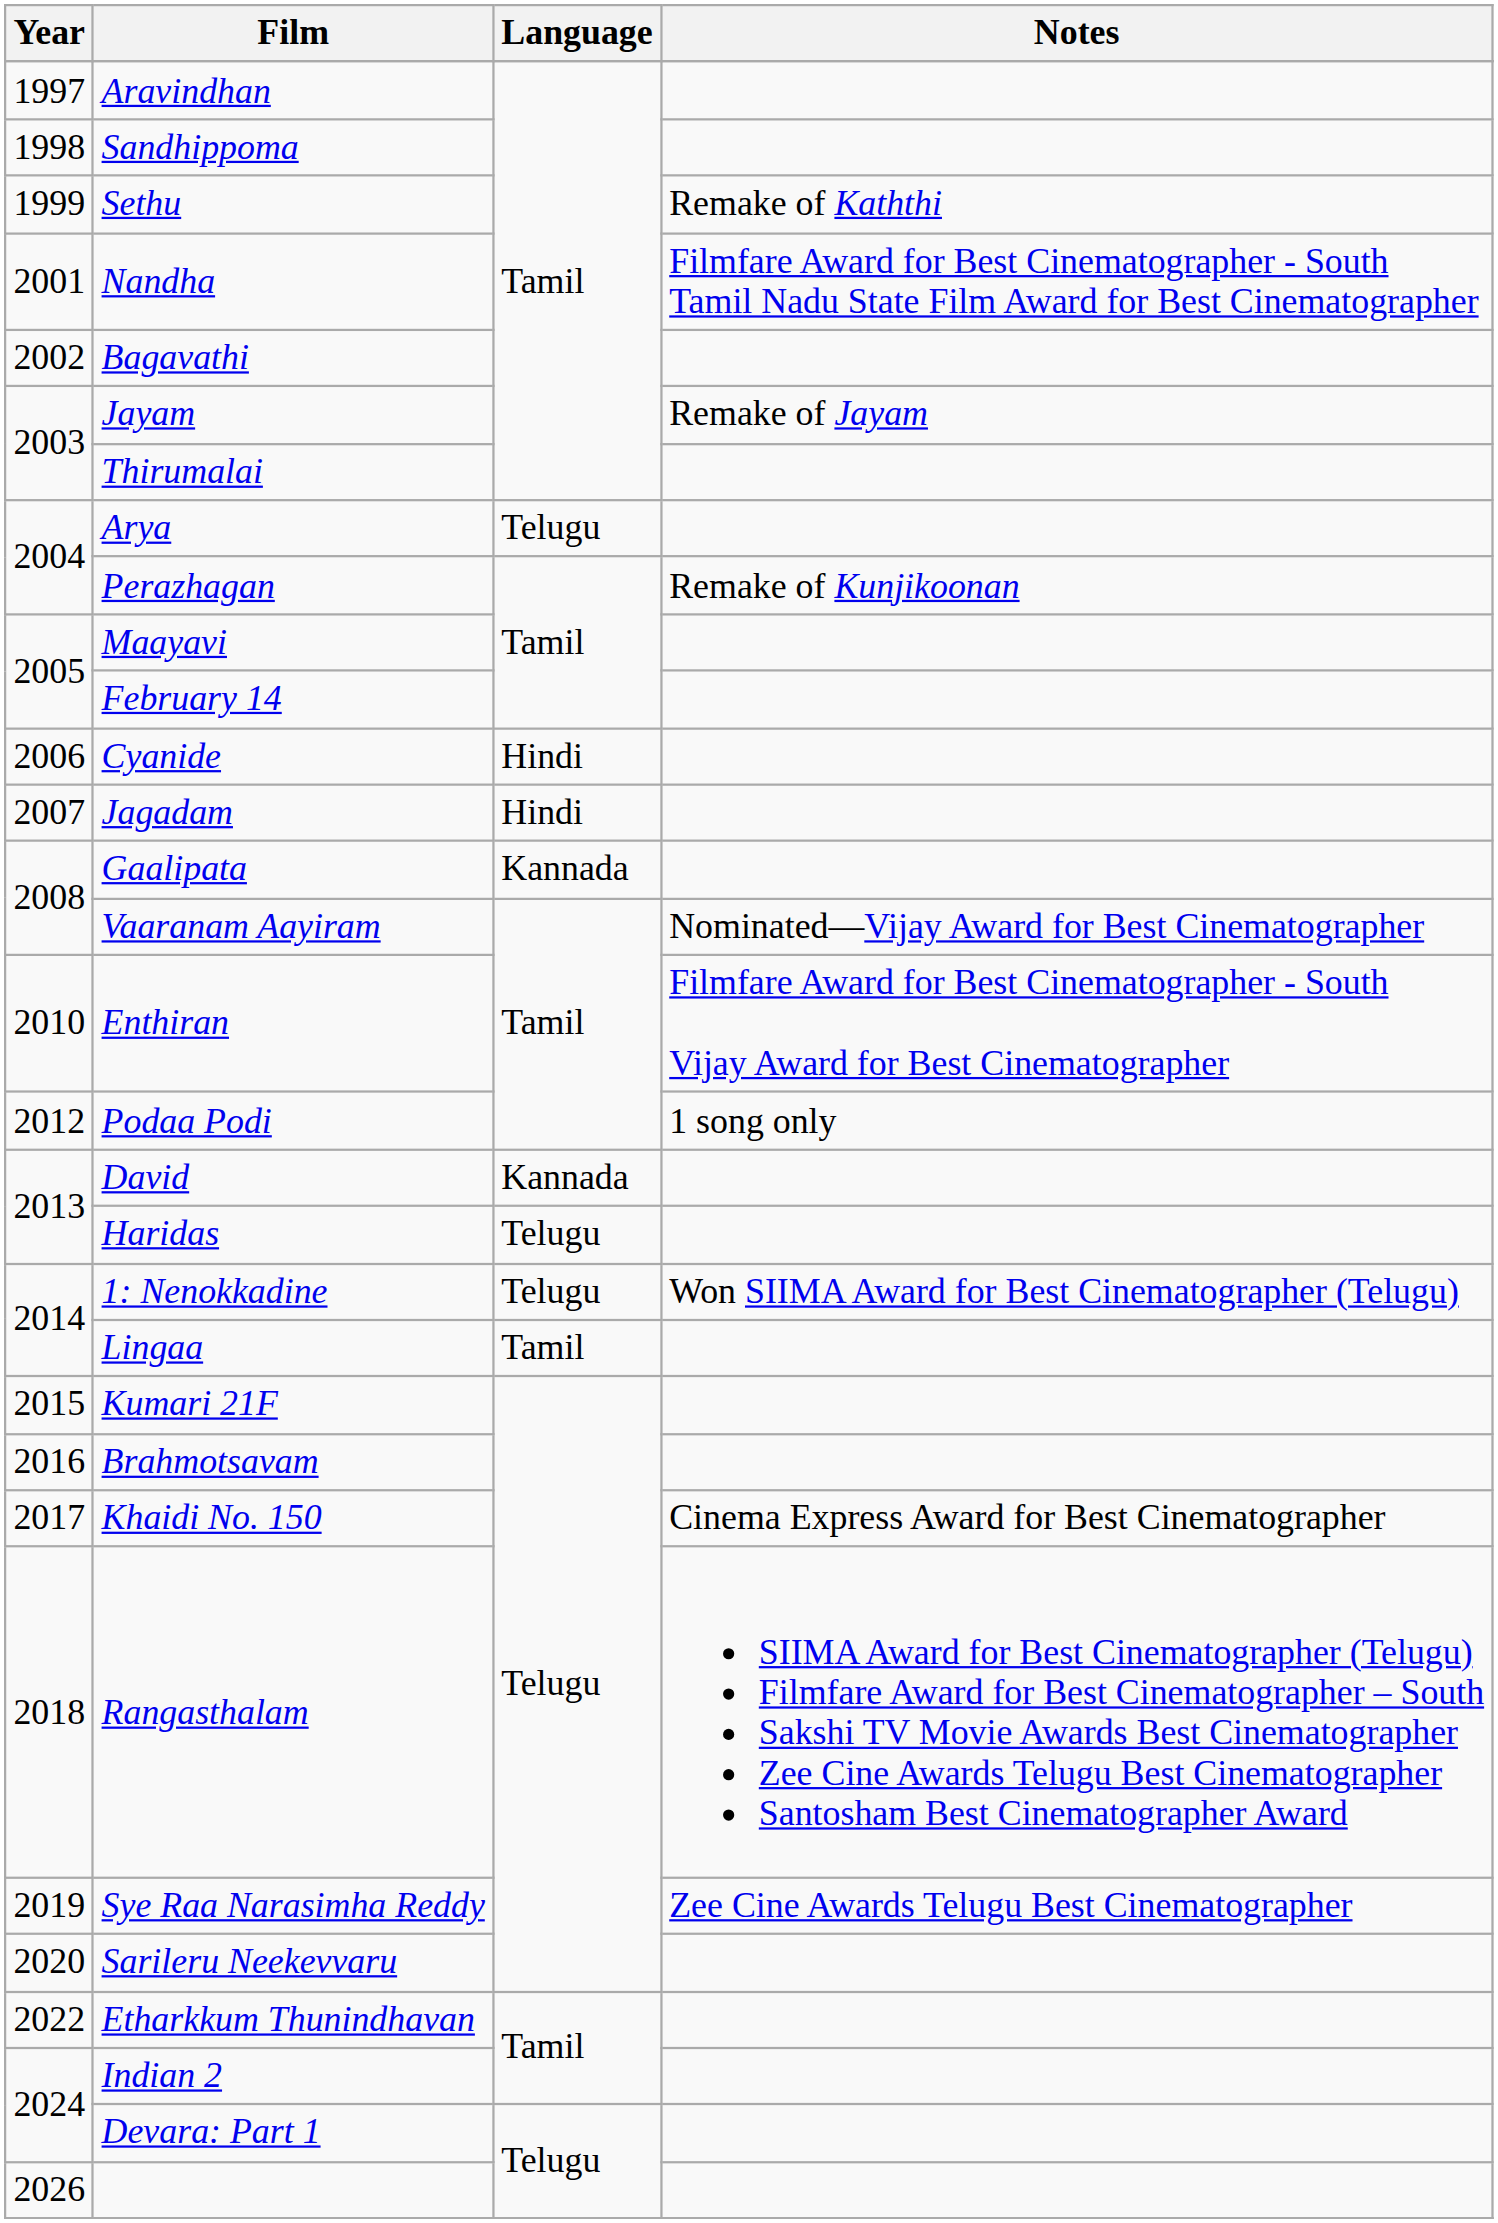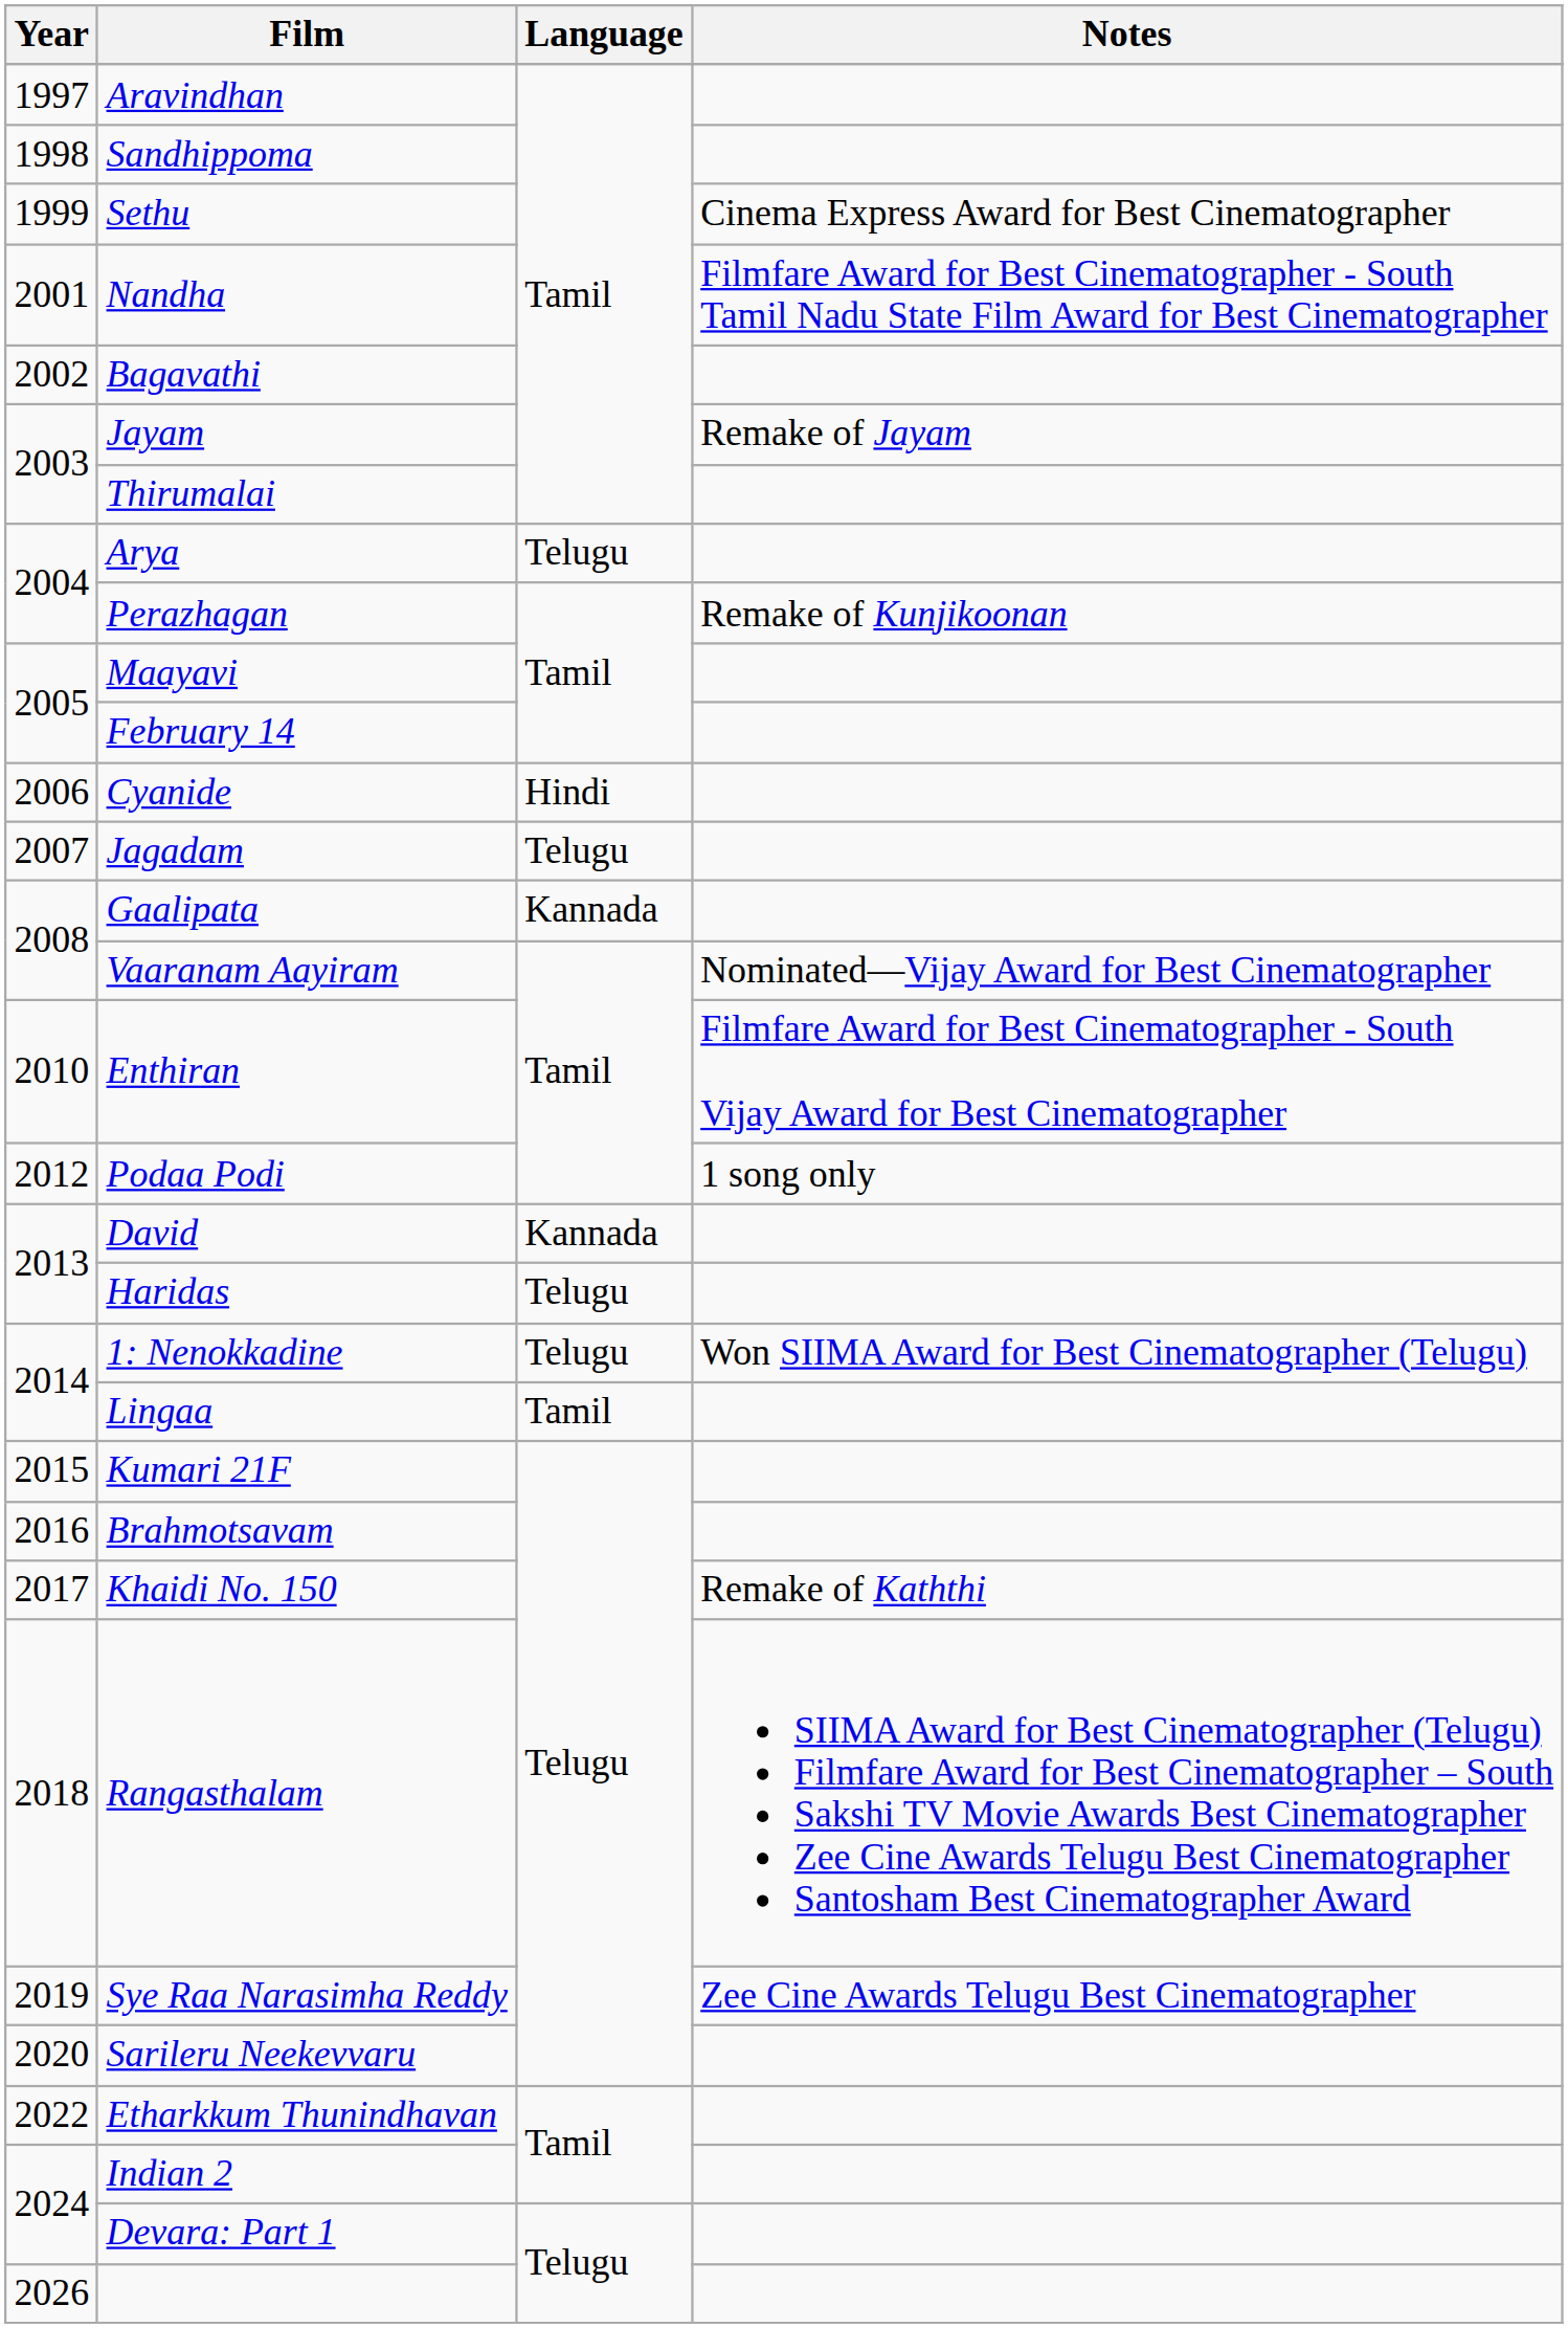Sethu | Notes: Remake of Kaththi -> Cinema Express Award for Best Cinematographer
Jagadam | Language: Hindi -> Telugu
Khaidi No. 150 | Notes: Cinema Express Award for Best Cinematographer -> Remake of Kaththi
